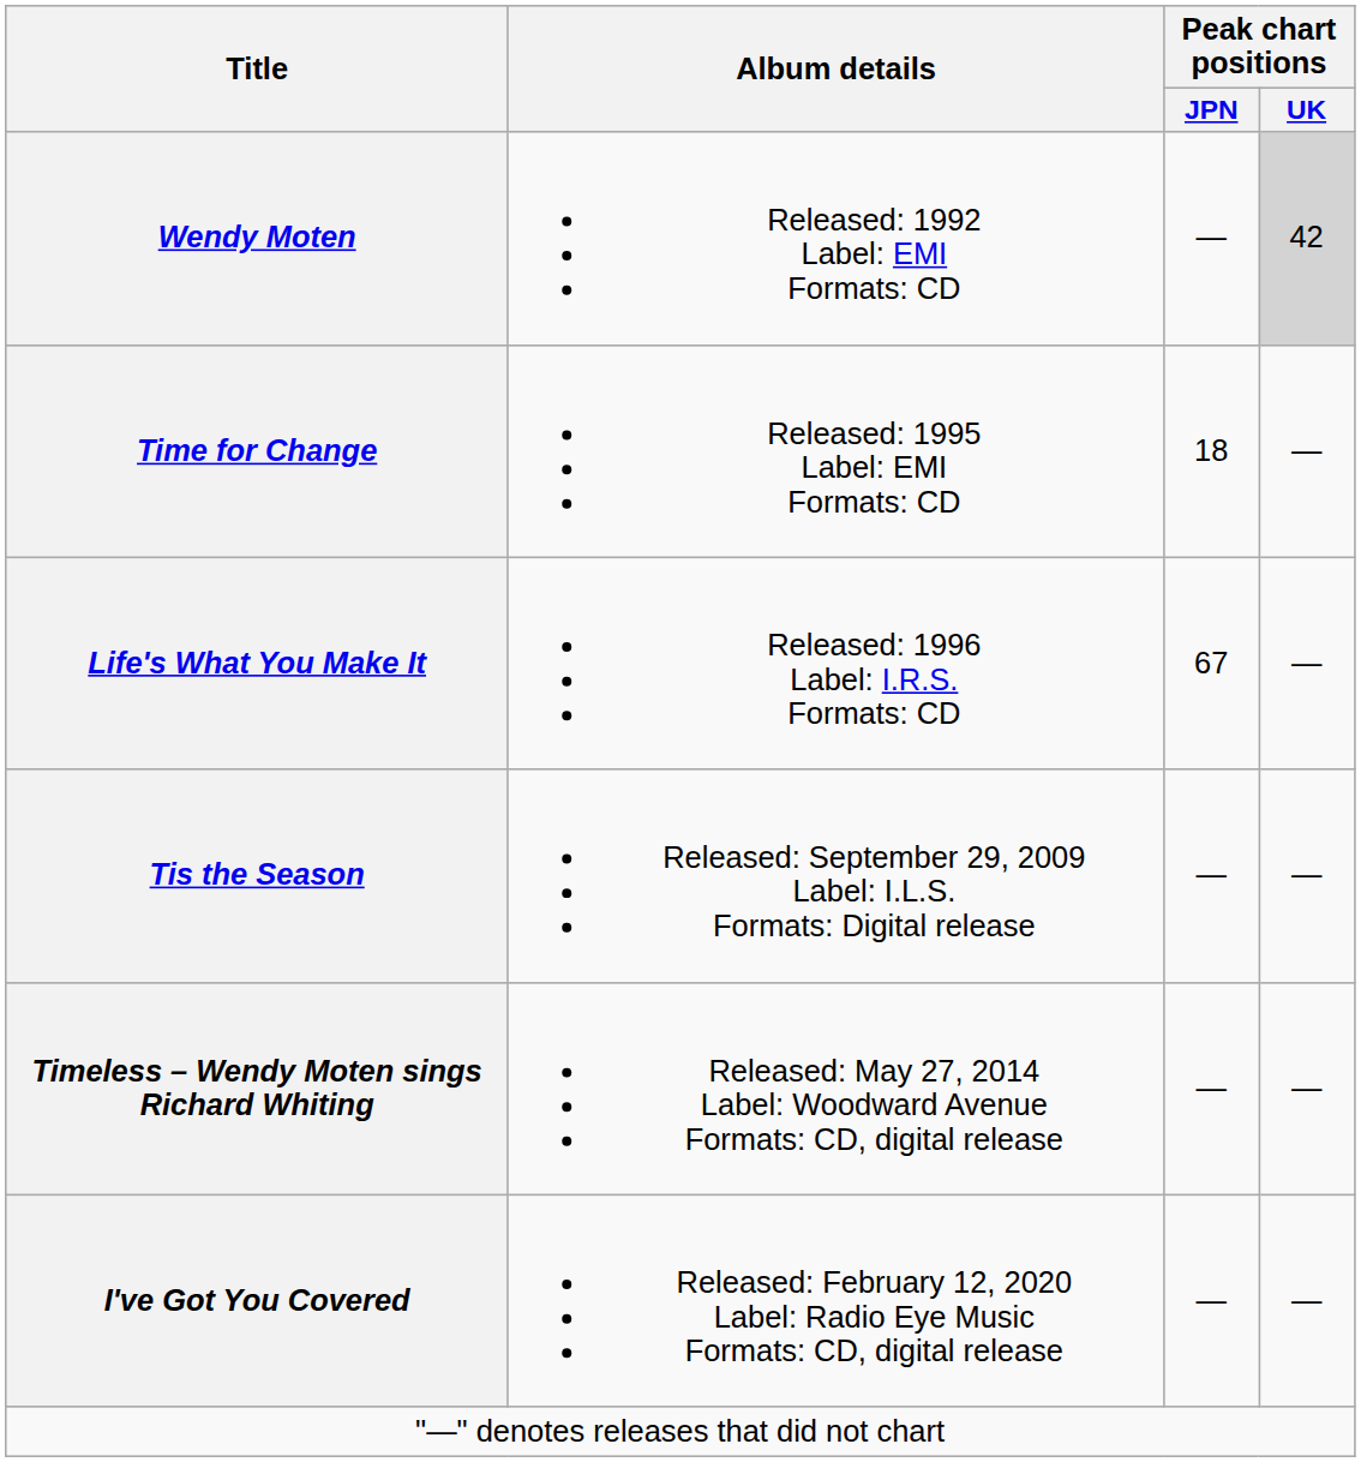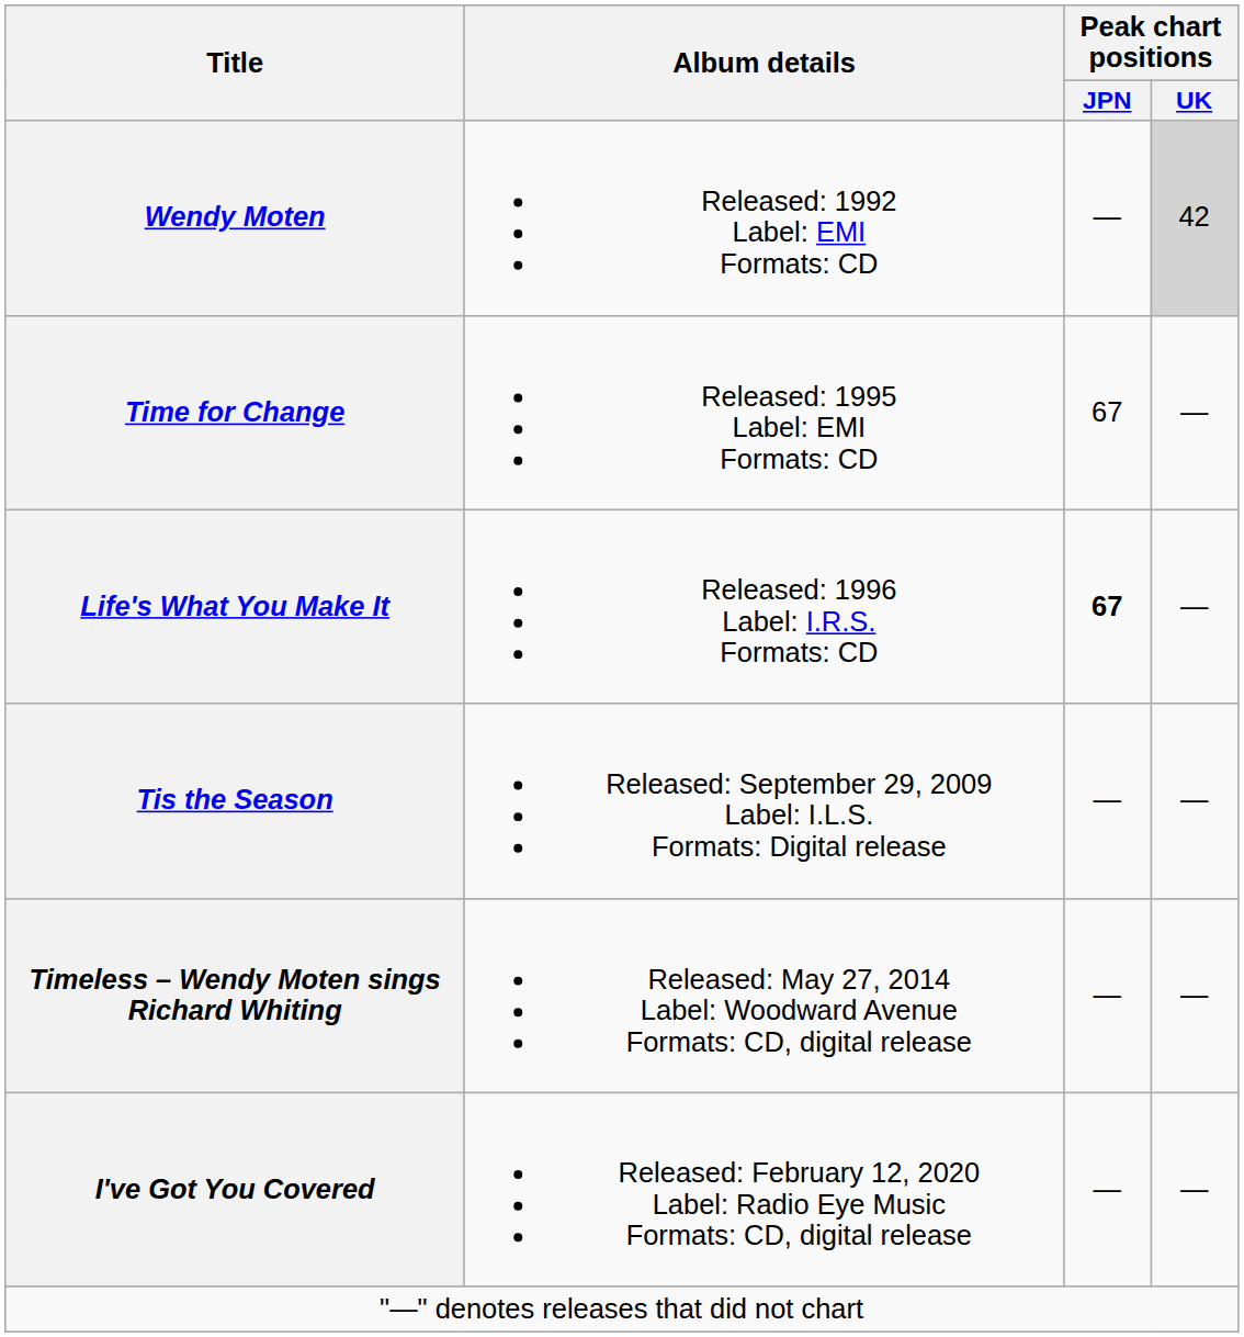Time for Change | Peak chart positions / JPN: 18 -> 67
Life's What You Make It | Peak chart positions / JPN: normal -> bold
